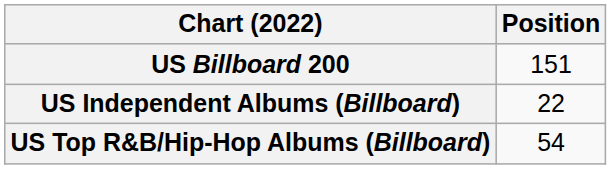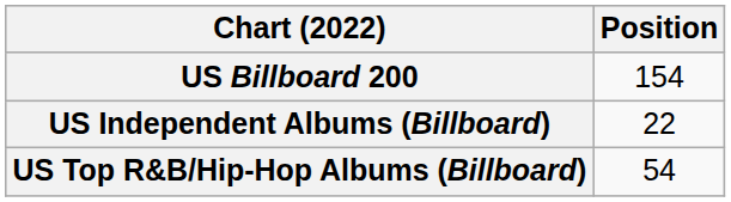US Billboard 200 | Position: 151 -> 154
